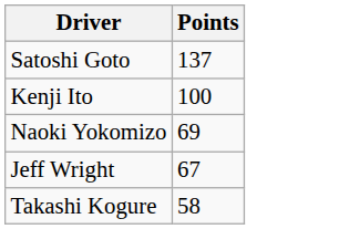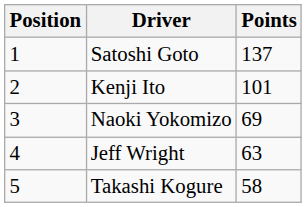+ column: Position | 1 | 2 | 3 | 4 | 5
Kenji Ito | Points: 100 -> 101
Jeff Wright | Points: 67 -> 63
